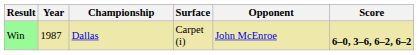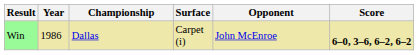Win | Year: 1987 -> 1986
